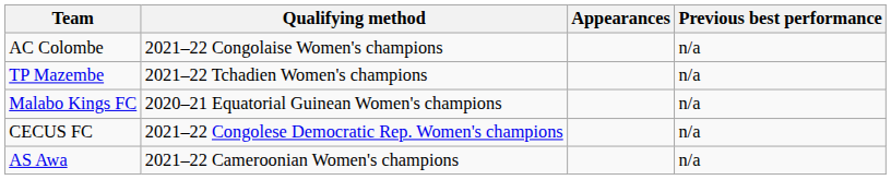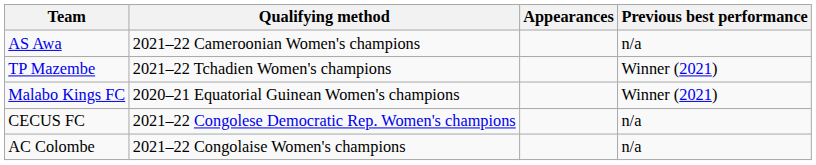rows swapped: AS Awa <-> AC Colombe
TP Mazembe | Previous best performance: n/a -> Winner (2021)
Malabo Kings FC | Previous best performance: n/a -> Winner (2021)
